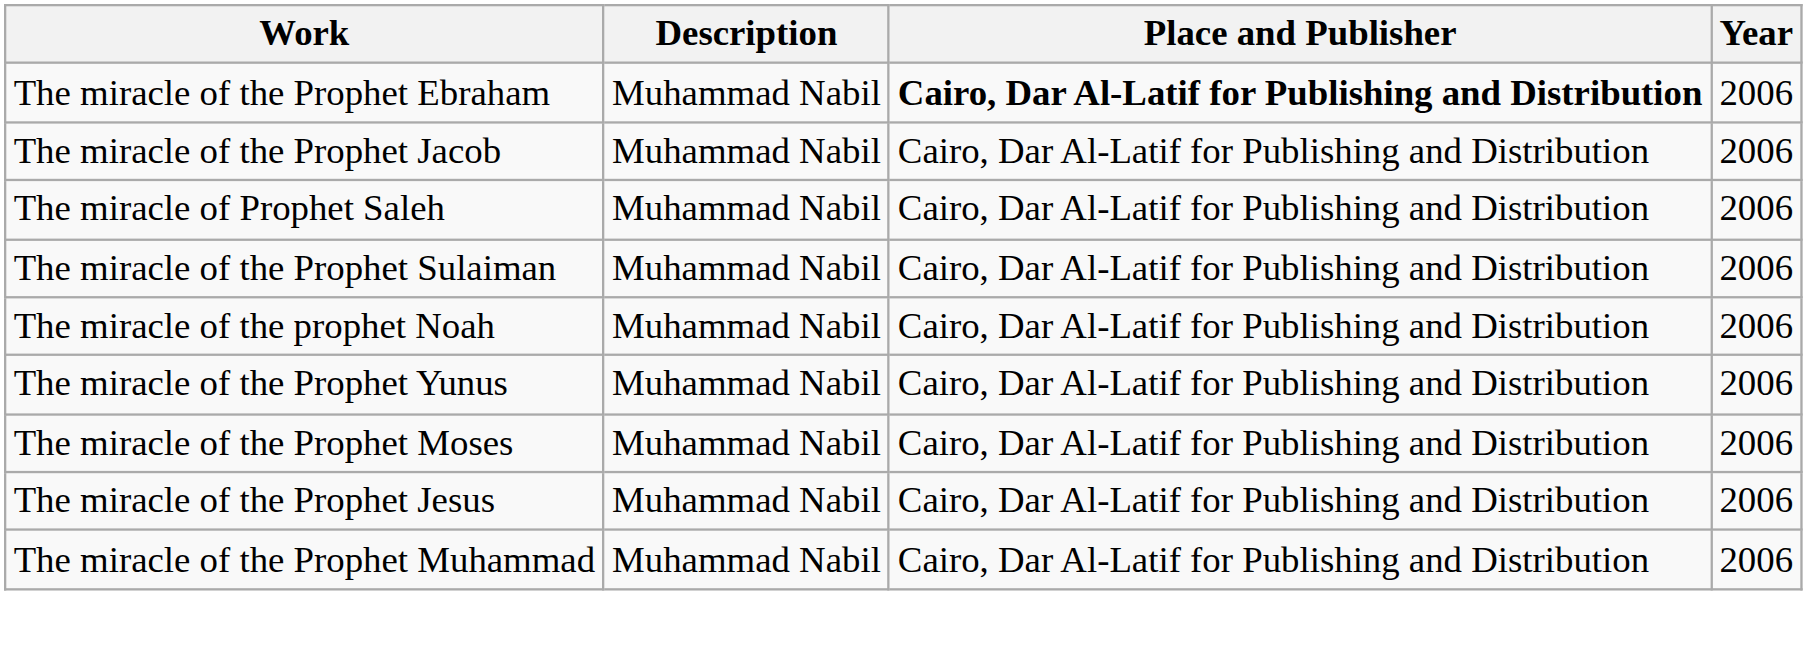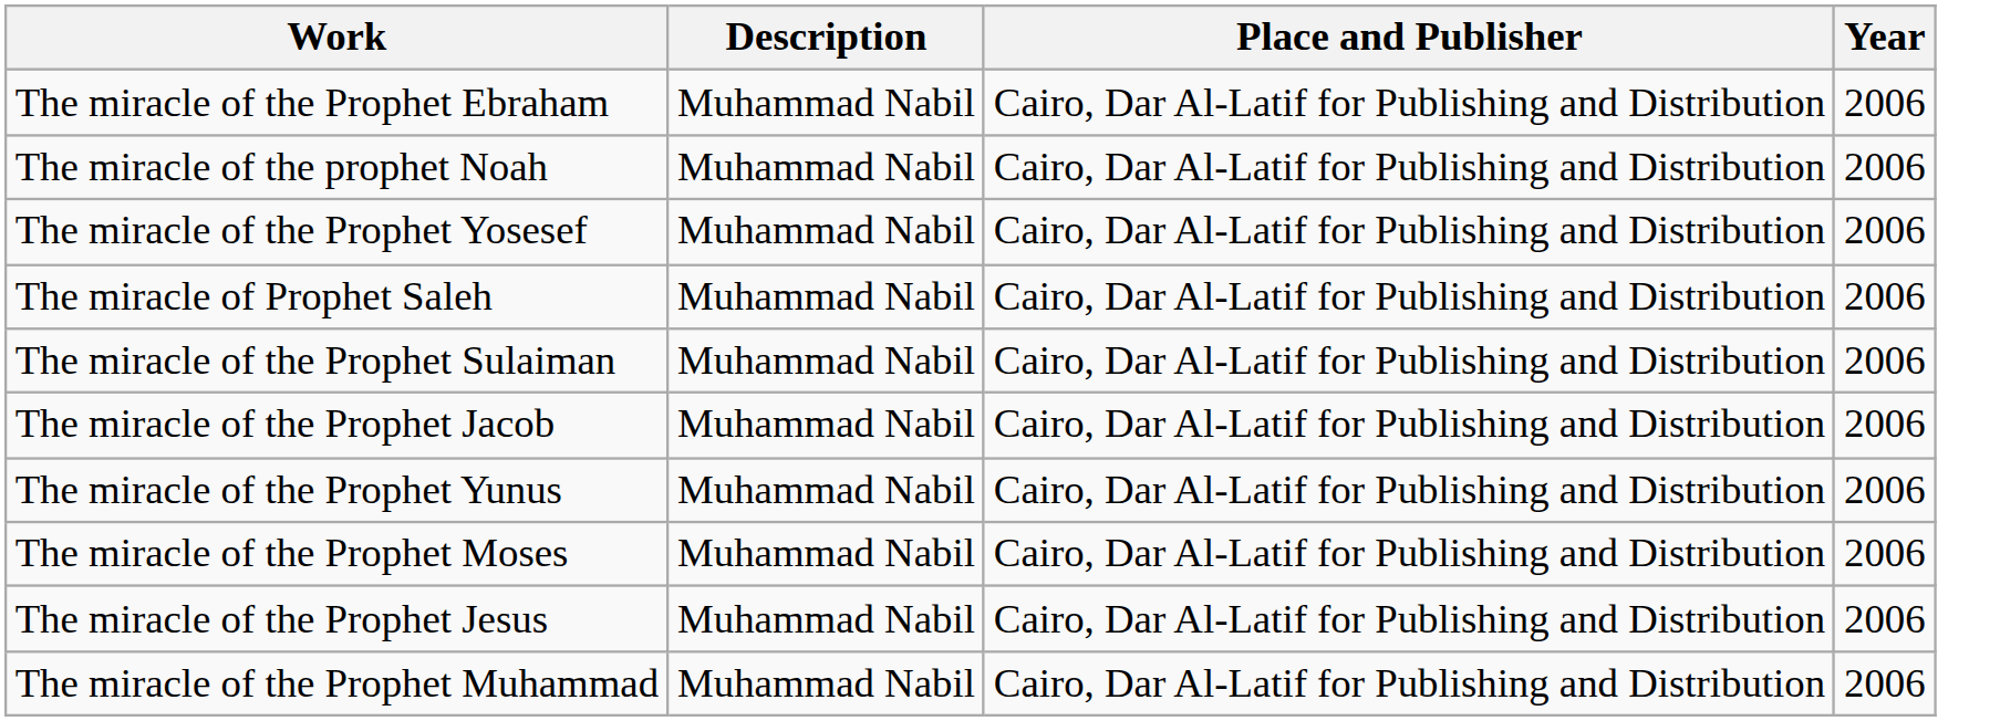The miracle of the Prophet Ebraham | Place and Publisher: bold -> normal
rows swapped: The miracle of the prophet Noah <-> The miracle of the Prophet Jacob
+ row: The miracle of the Prophet Yosesef | Muhammad Nabil | Cairo, Dar Al-Latif for Publishing and Distribution | 2006
